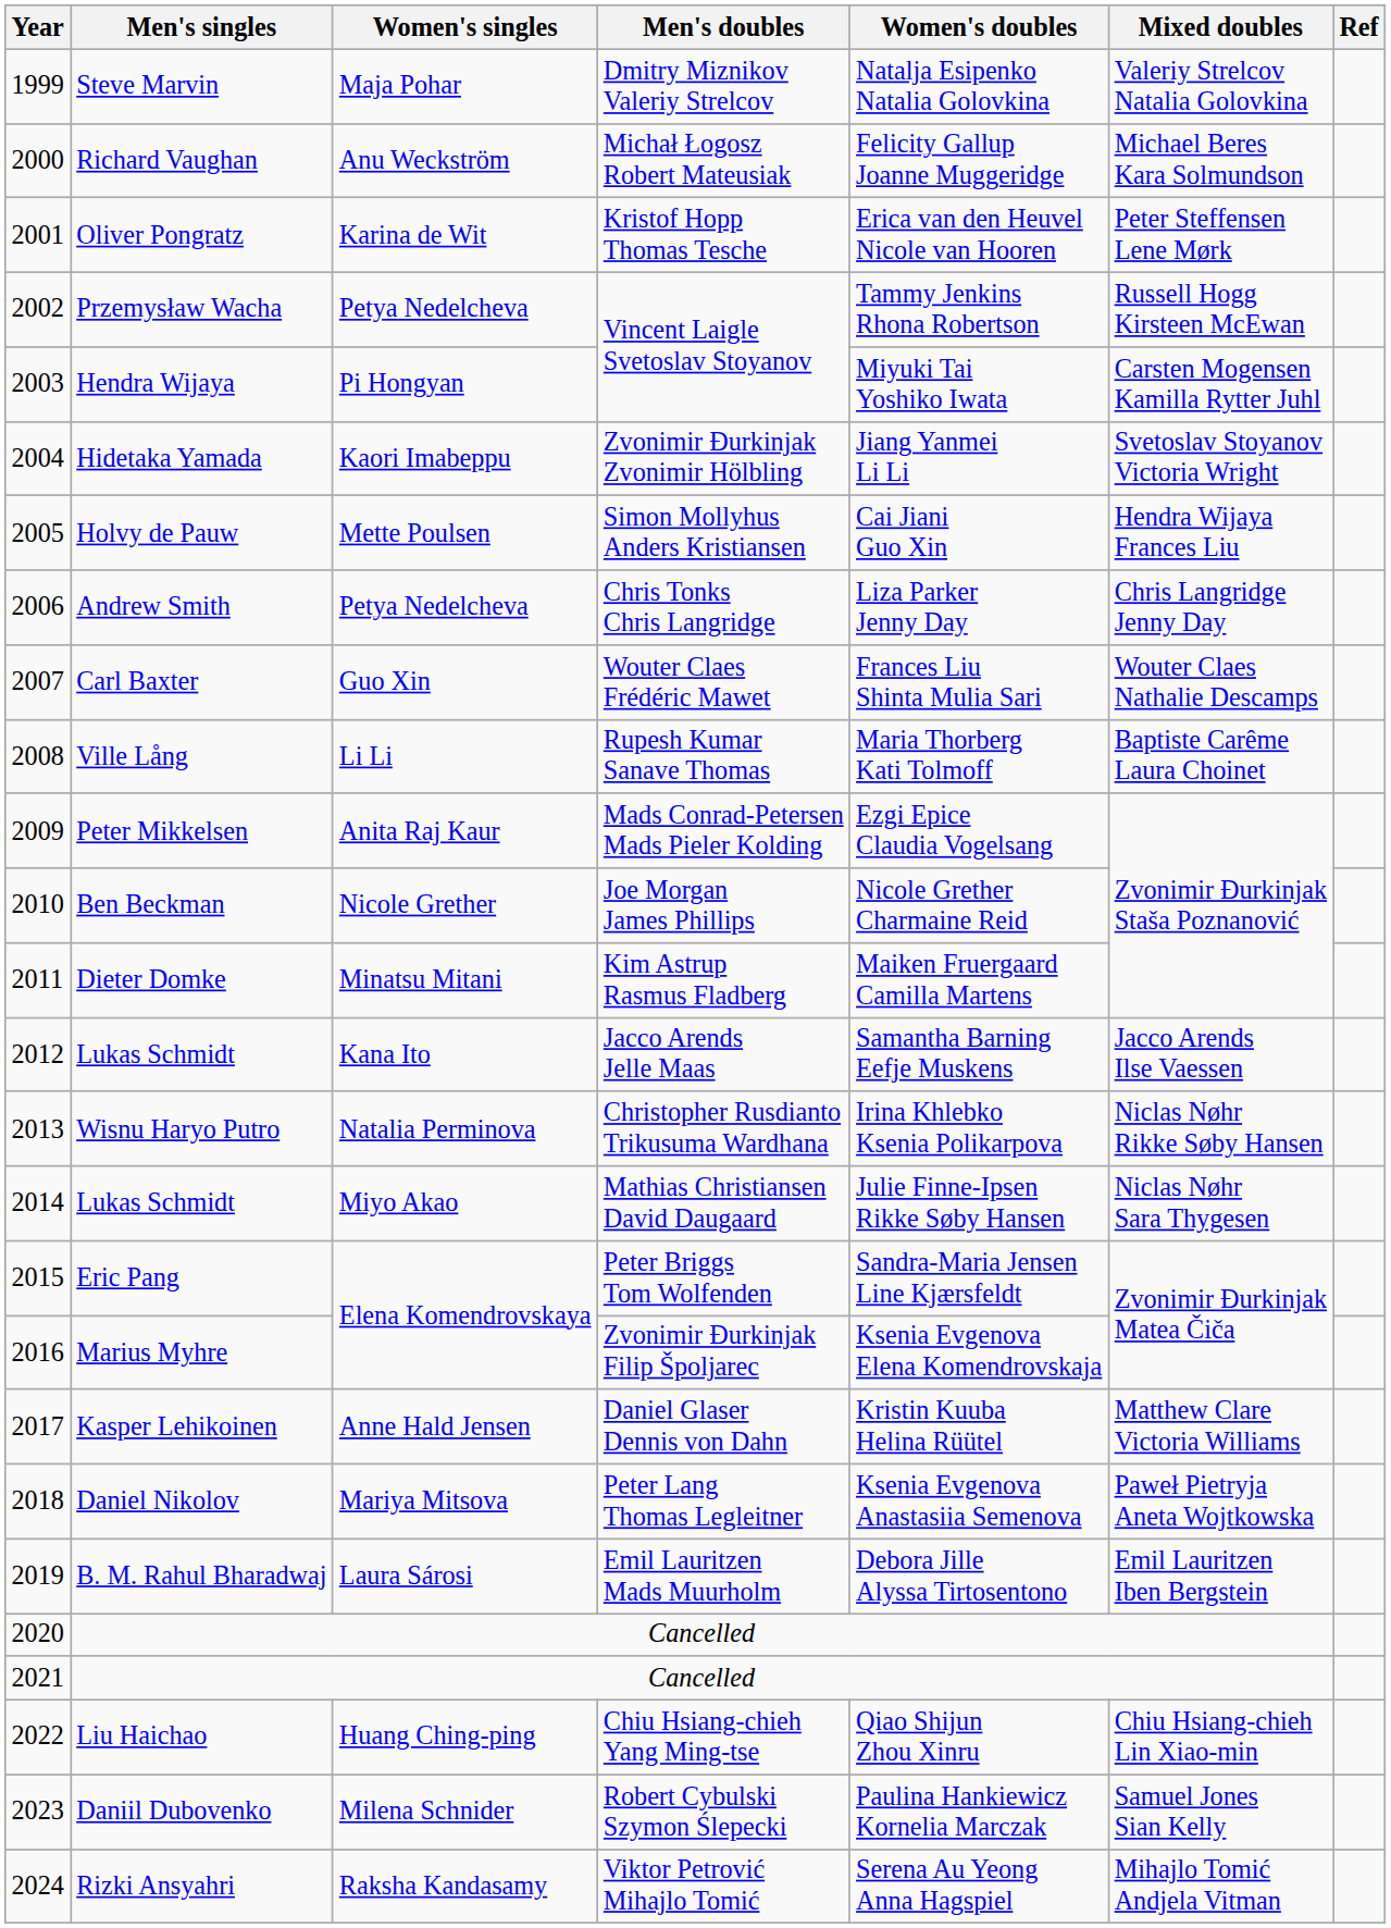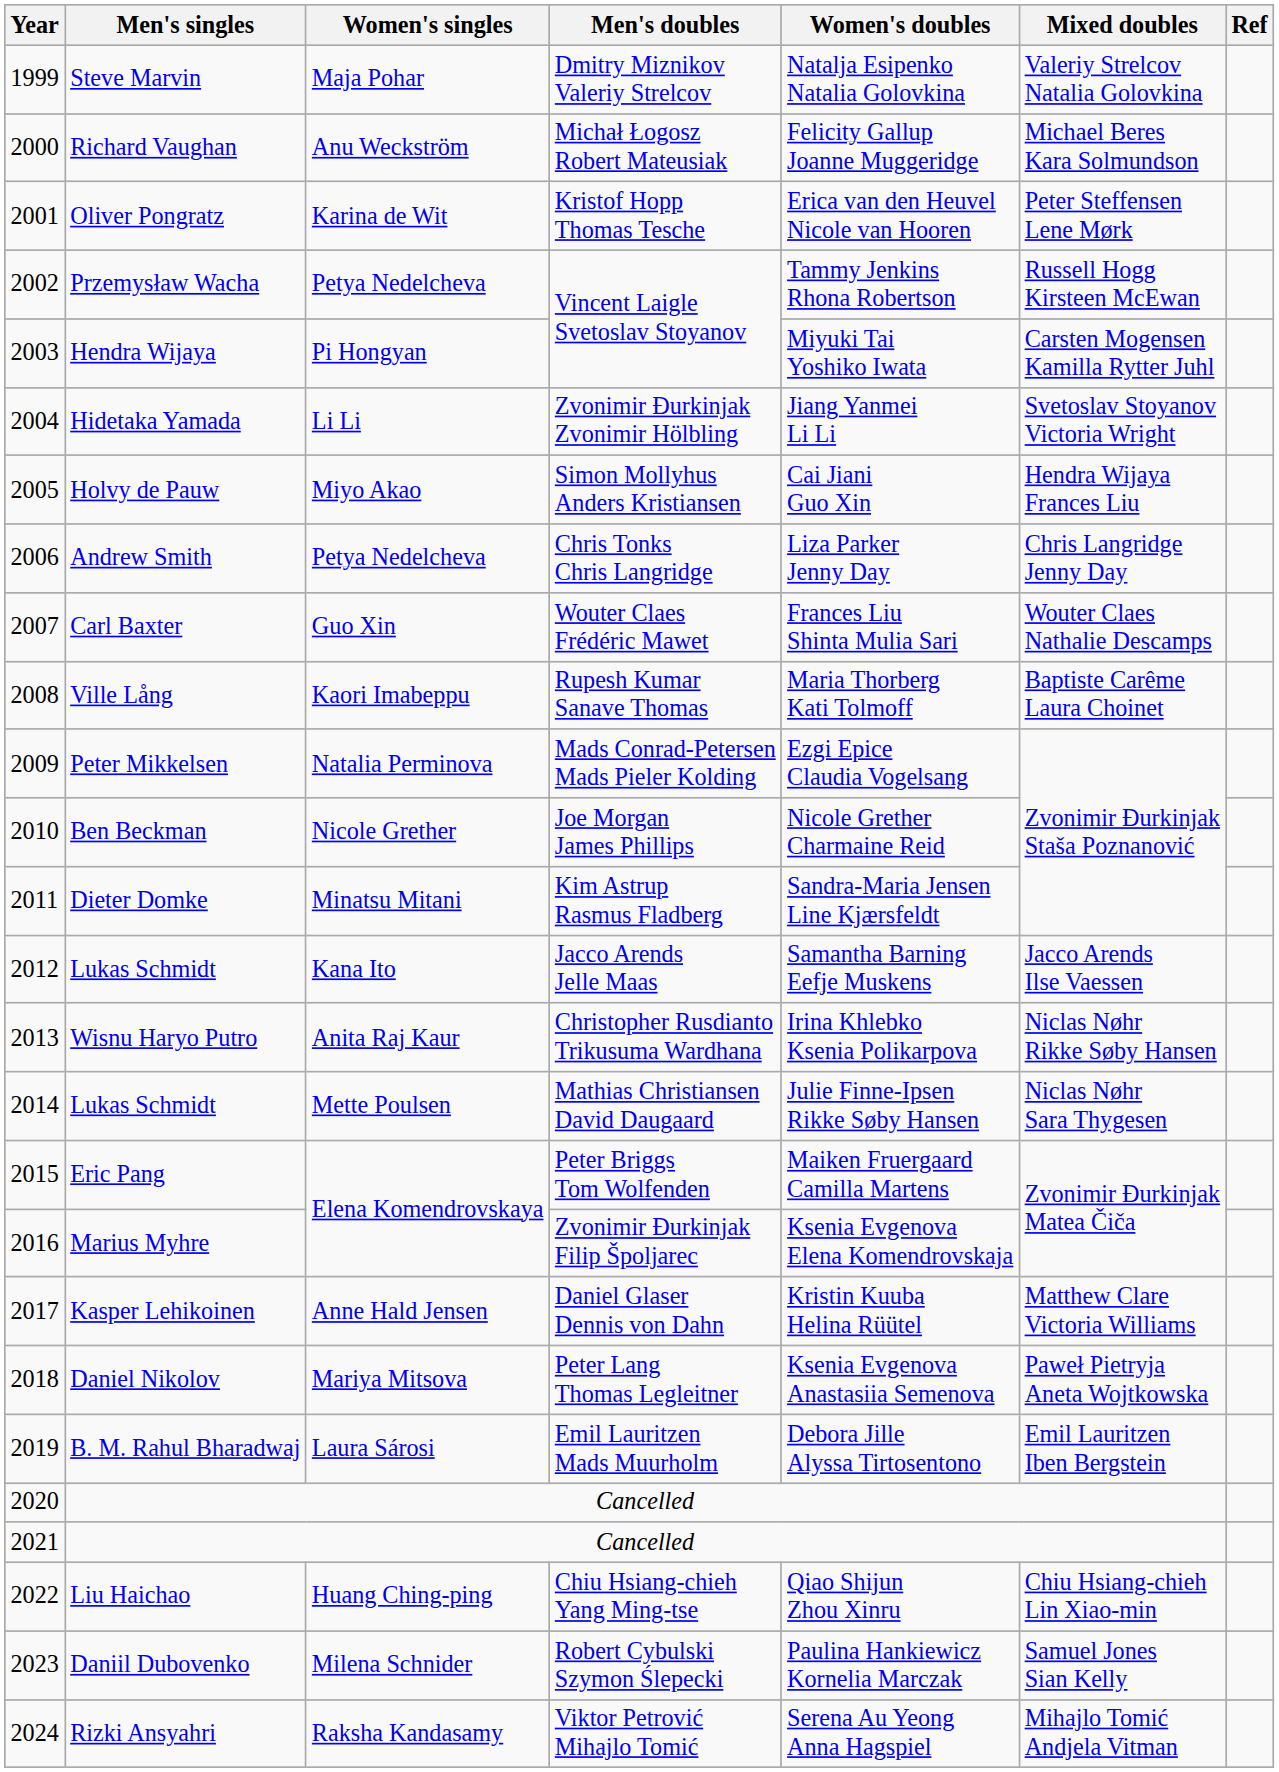Hidetaka Yamada | Women's singles: Kaori Imabeppu -> Li Li
Holvy de Pauw | Women's singles: Mette Poulsen -> Miyo Akao
Ville Lång | Women's singles: Li Li -> Kaori Imabeppu
Peter Mikkelsen | Women's singles: Anita Raj Kaur -> Natalia Perminova
Dieter Domke | Women's doubles: Maiken Fruergaard Camilla Martens -> Sandra-Maria Jensen Line Kjærsfeldt
Wisnu Haryo Putro | Women's singles: Natalia Perminova -> Anita Raj Kaur
2014 / Lukas Schmidt | Women's singles: Miyo Akao -> Mette Poulsen
Eric Pang | Women's doubles: Sandra-Maria Jensen Line Kjærsfeldt -> Maiken Fruergaard Camilla Martens
